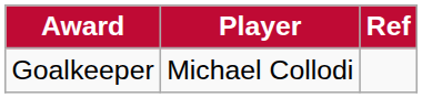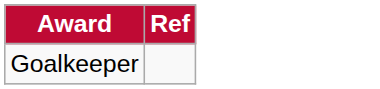- column: Player | Michael Collodi
